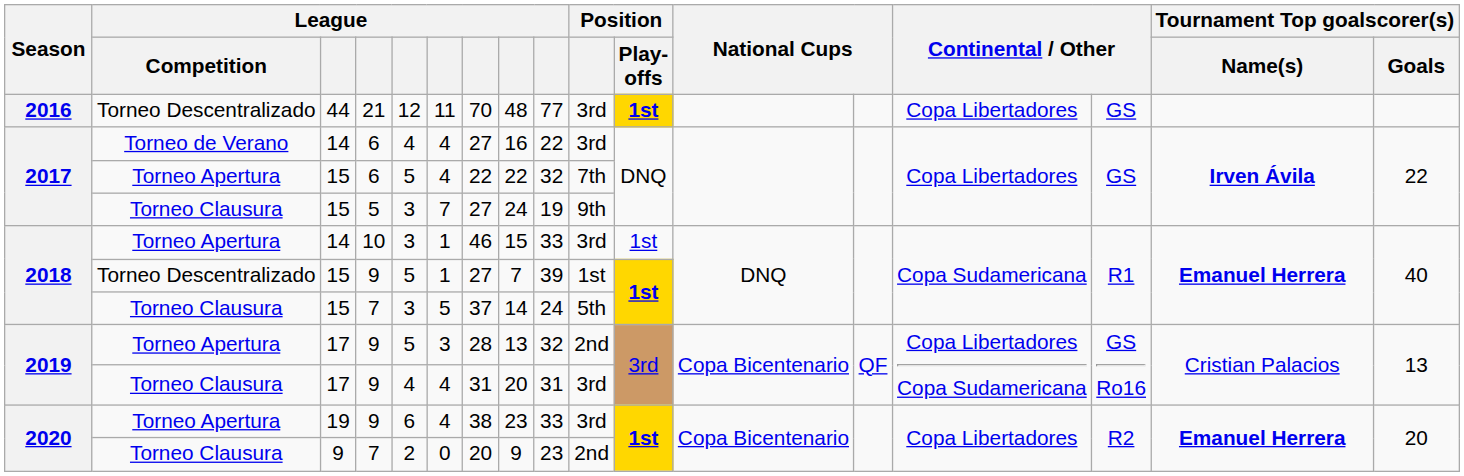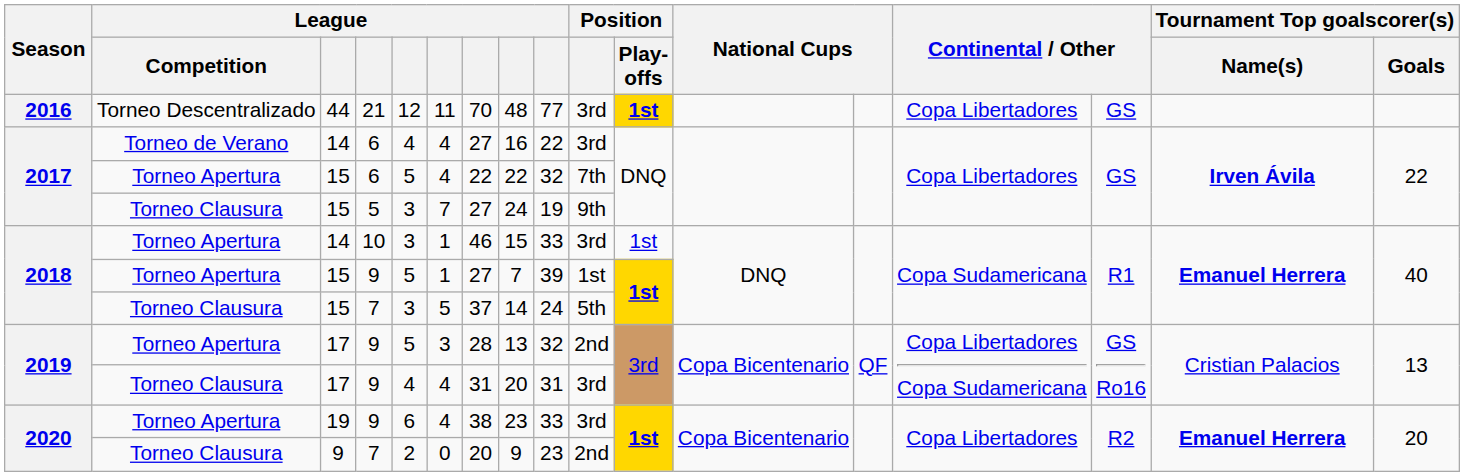15 / 9 | League / Competition: Torneo Descentralizado -> Torneo Apertura
